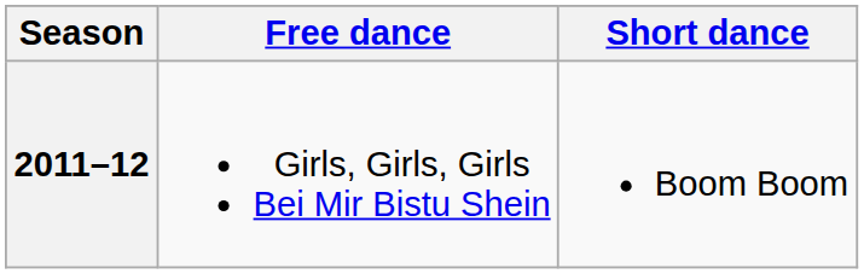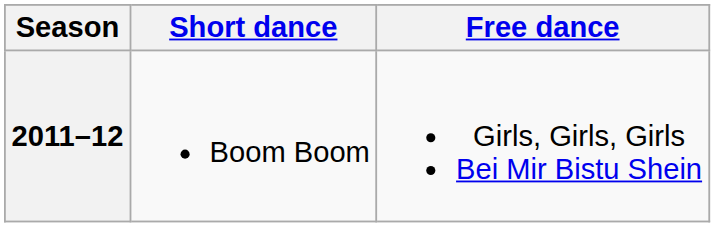columns swapped: Short dance <-> Free dance
